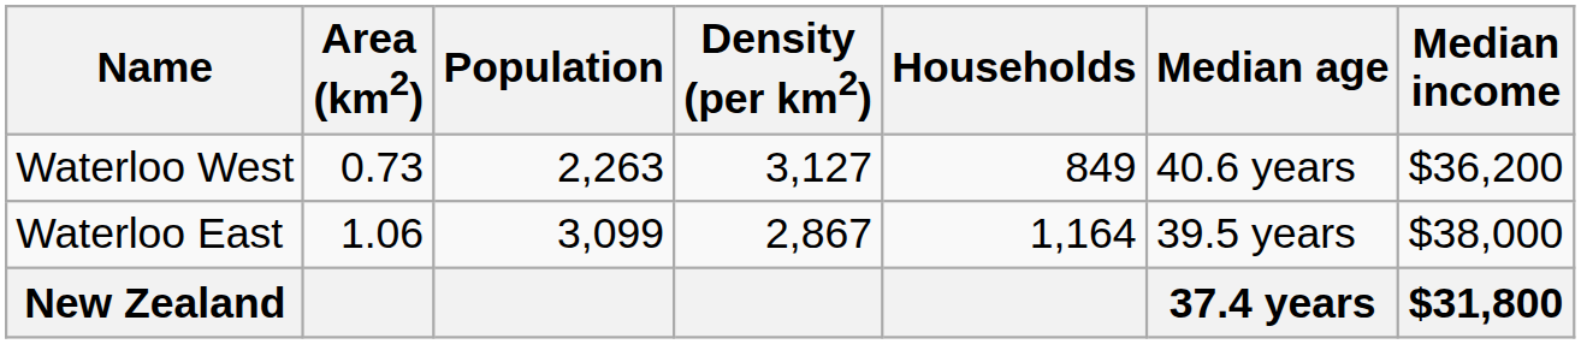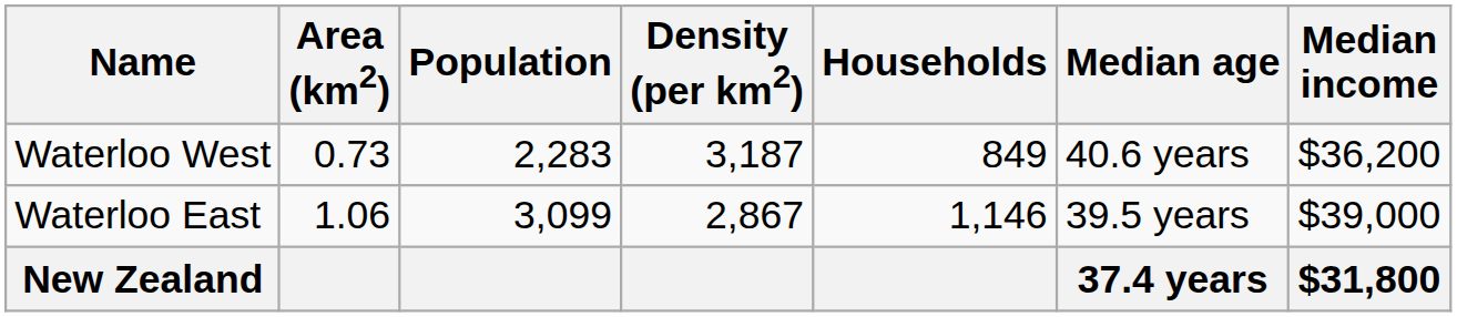Waterloo West | Population: 2,263 -> 2,283
Waterloo West | Density (per km2): 3,127 -> 3,187
Waterloo East | Households: 1,164 -> 1,146
Waterloo East | Median income: $38,000 -> $39,000
